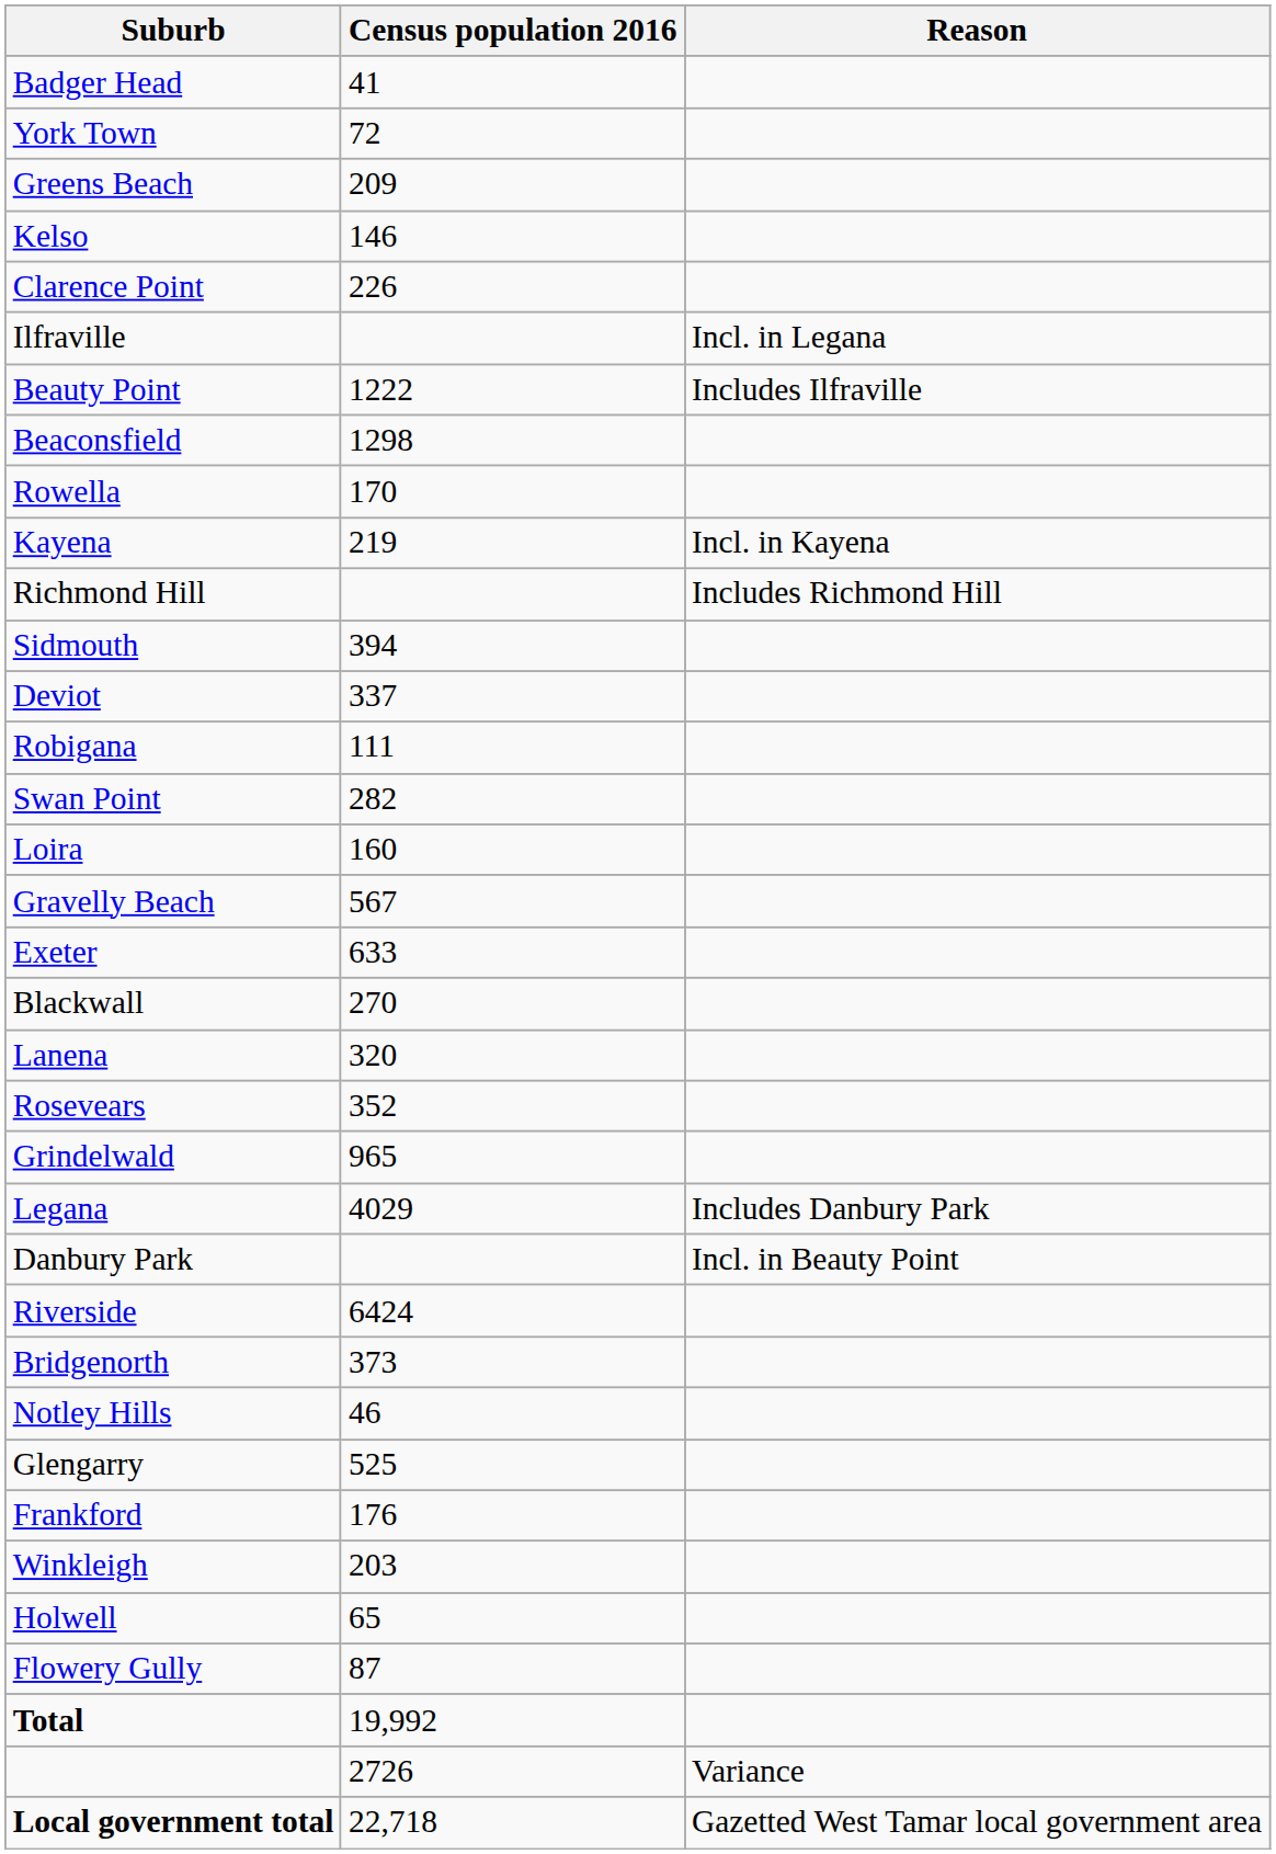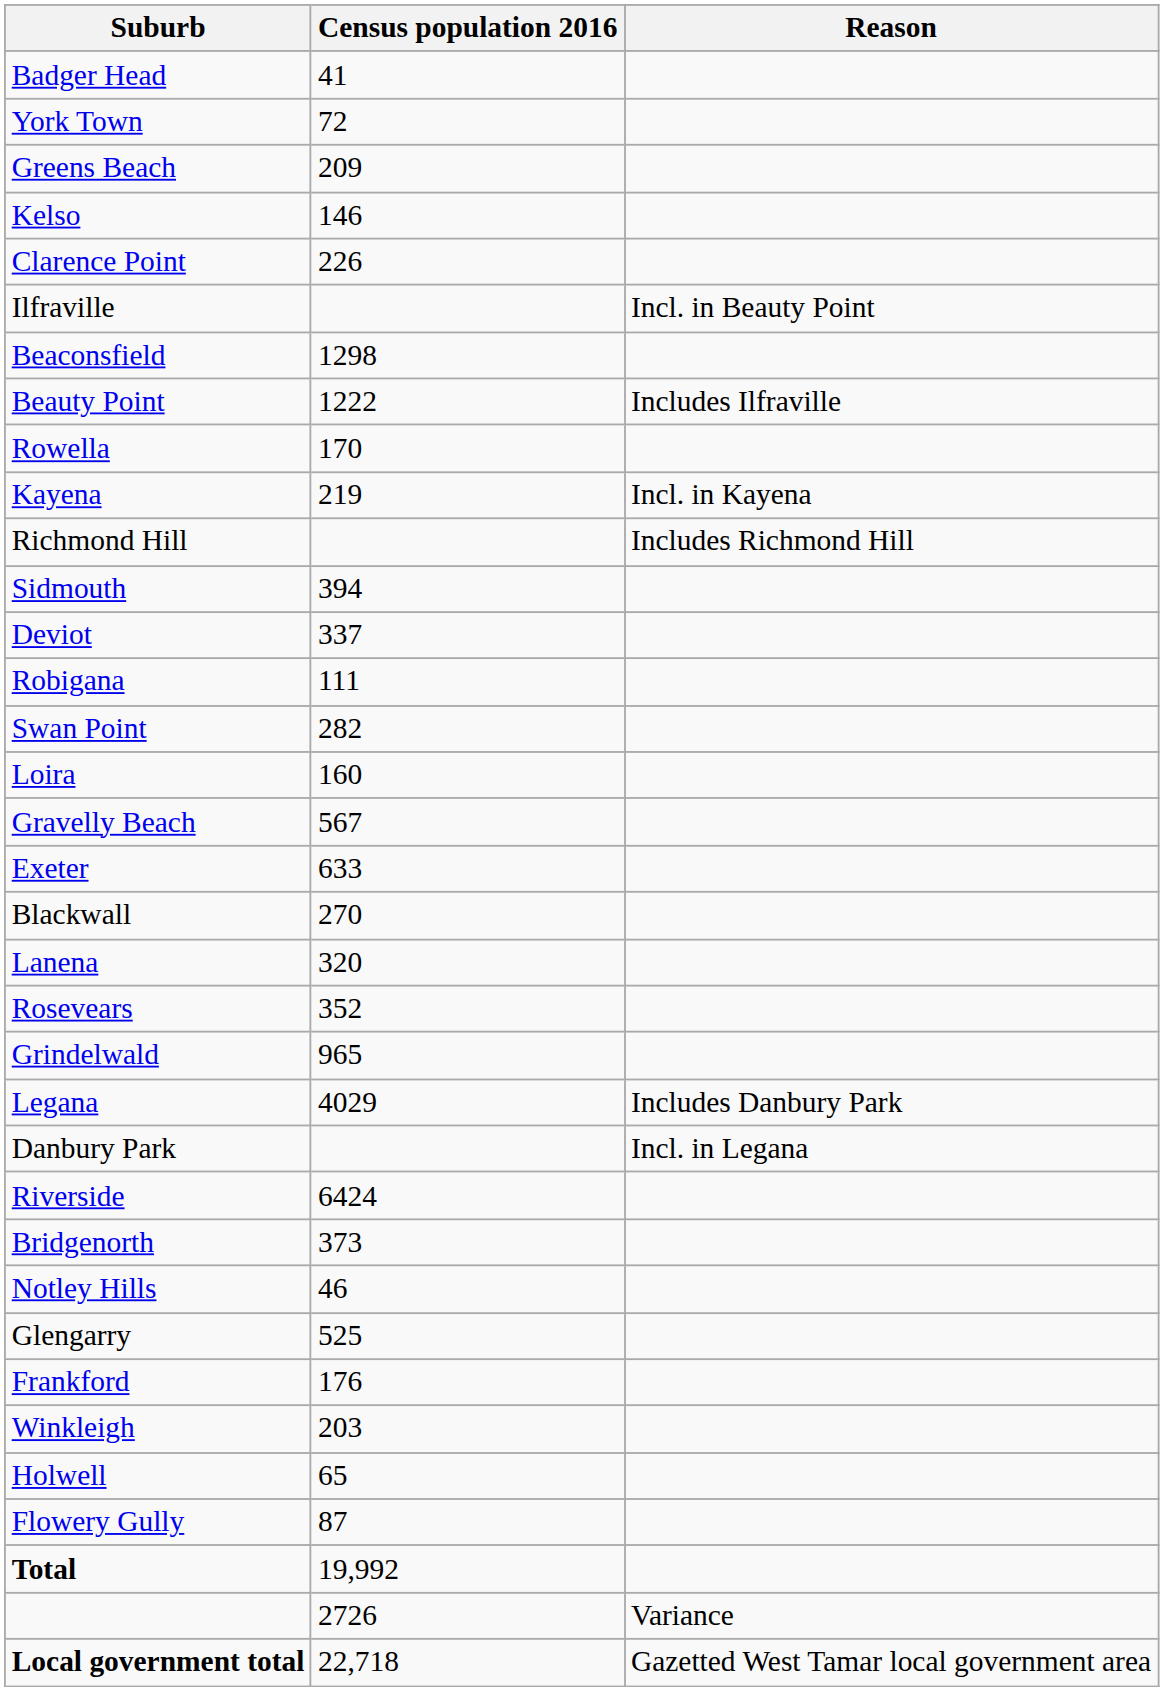Ilfraville | Reason: Incl. in Legana -> Incl. in Beauty Point
rows swapped: Beauty Point <-> Beaconsfield
Danbury Park | Reason: Incl. in Beauty Point -> Incl. in Legana
